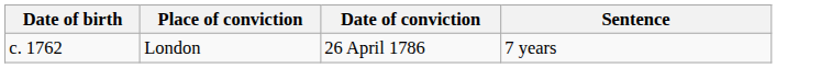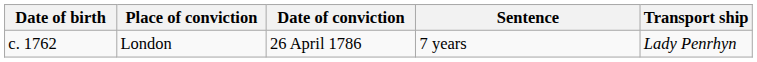+ column: Transport ship | Lady Penrhyn
